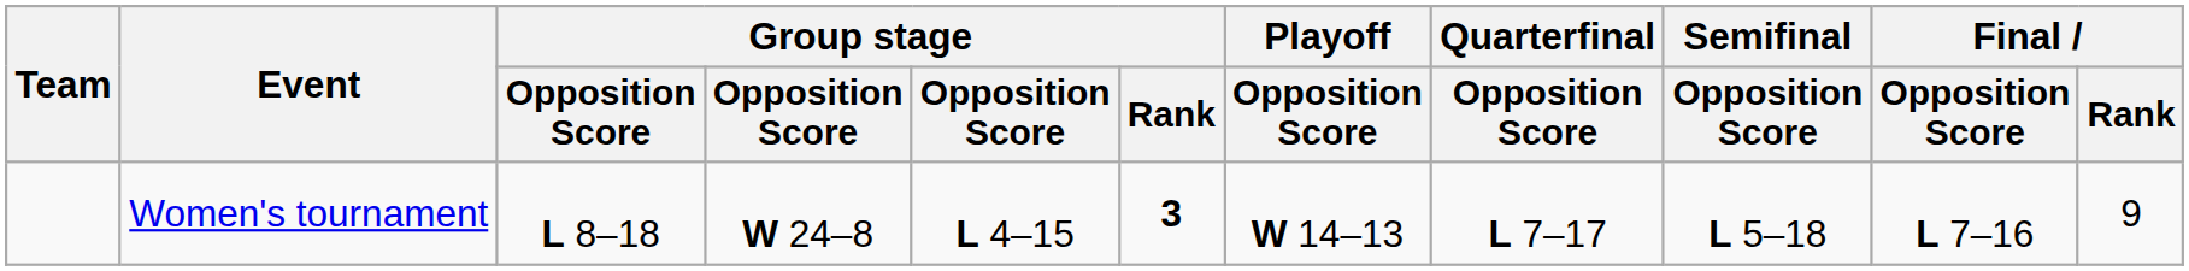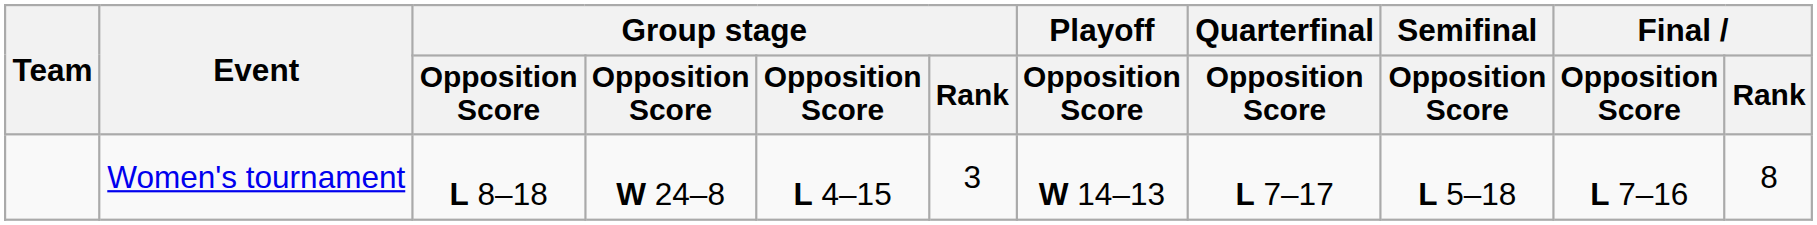Women's tournament | Group stage / Rank: bold -> normal
Women's tournament | Final / Rank: 9 -> 8
